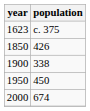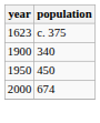- row: 1850 | 426
1900 | population: 338 -> 340
